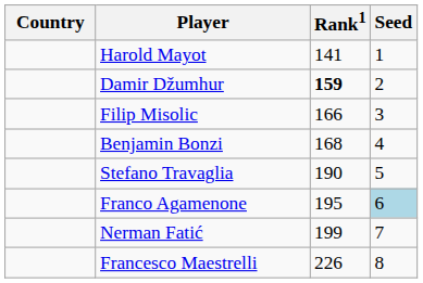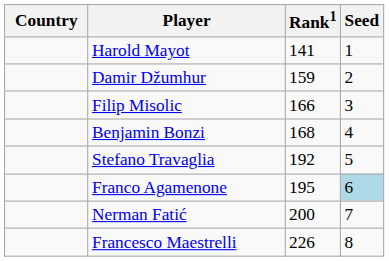Damir Džumhur | Rank1: bold -> normal
Stefano Travaglia | Rank1: 190 -> 192
Nerman Fatić | Rank1: 199 -> 200
